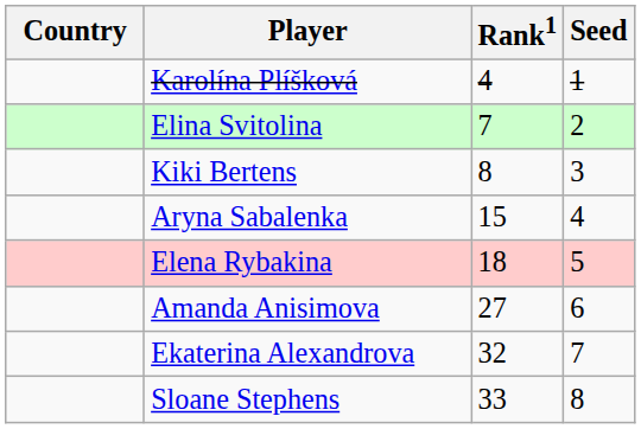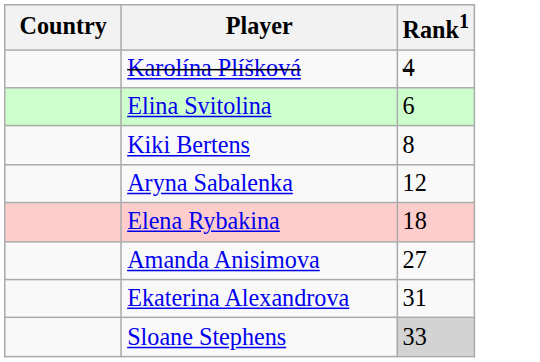- column: Seed | 1 | 2 | 3 | 4 | 5 | 6 | 7 | 8
Elina Svitolina | Rank1: 7 -> 6
Aryna Sabalenka | Rank1: 15 -> 12
Ekaterina Alexandrova | Rank1: 32 -> 31
Sloane Stephens | Rank1: no background -> lightgrey background
